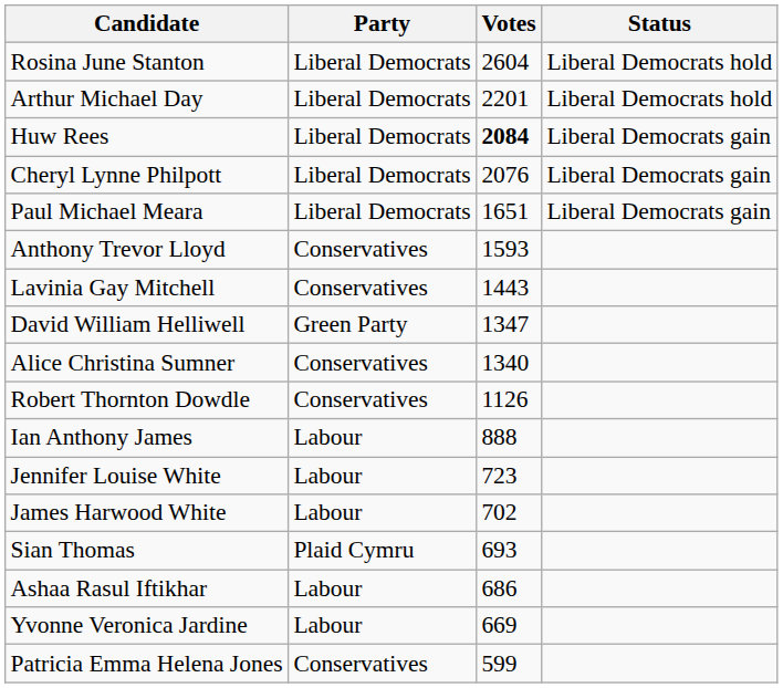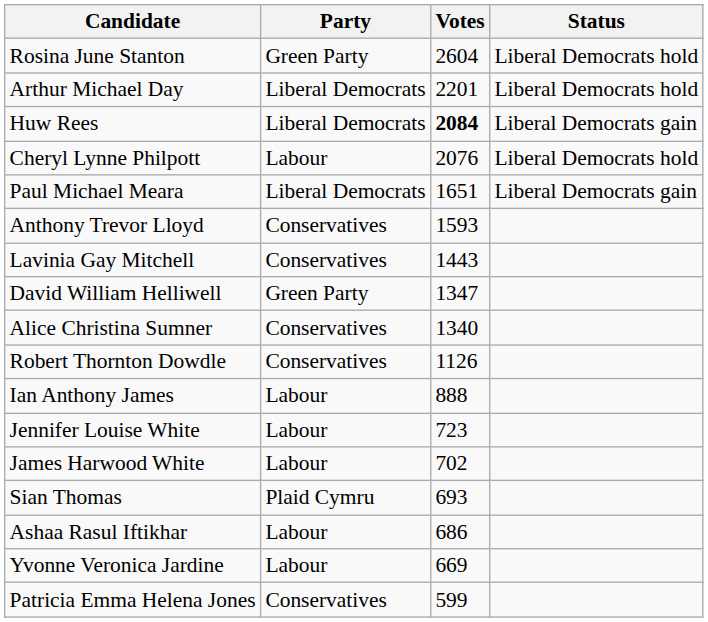Rosina June Stanton | Party: Liberal Democrats -> Green Party
Cheryl Lynne Philpott | Party: Liberal Democrats -> Labour
Cheryl Lynne Philpott | Status: Liberal Democrats gain -> Liberal Democrats hold
